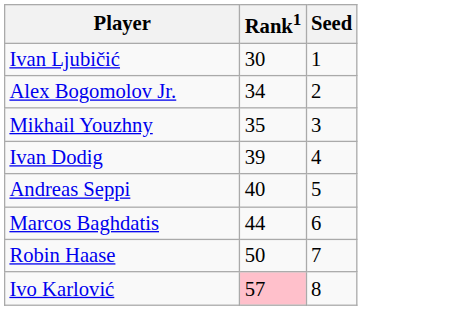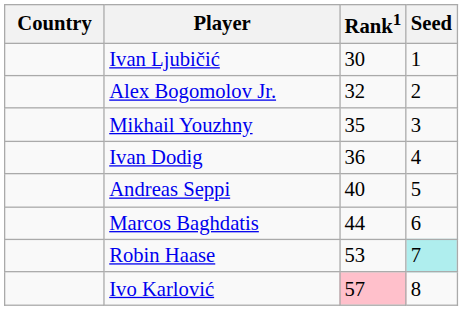+ column: Country
Alex Bogomolov Jr. | Rank1: 34 -> 32
Ivan Dodig | Rank1: 39 -> 36
Robin Haase | Rank1: 50 -> 53
Robin Haase | Seed: no background -> paleturquoise background
